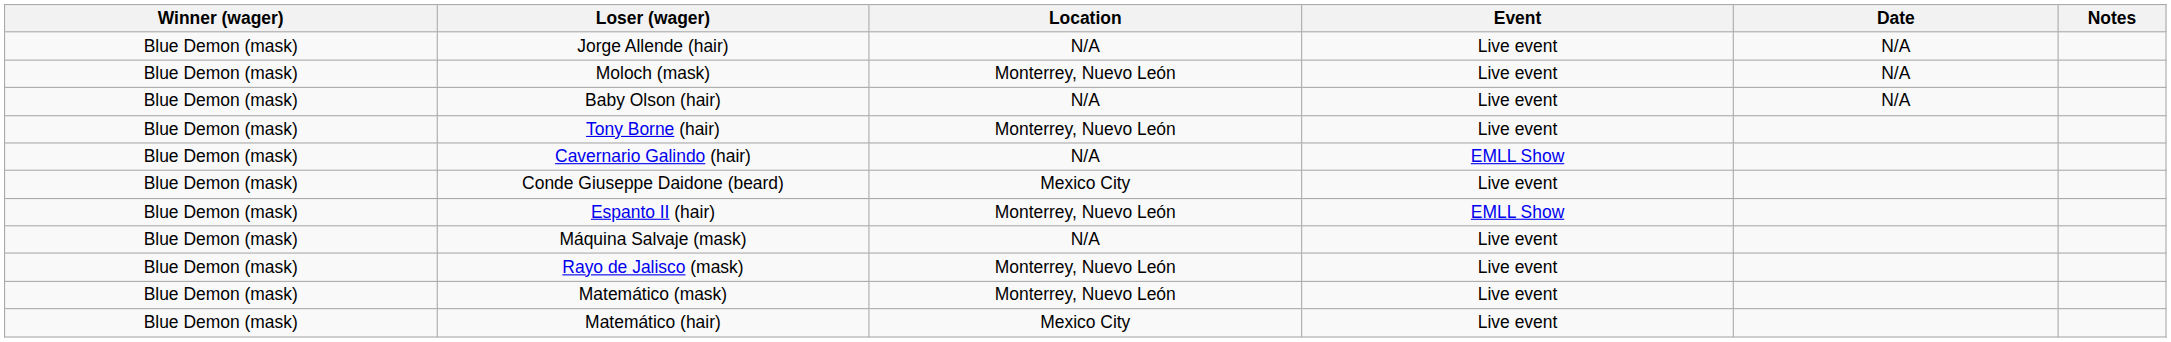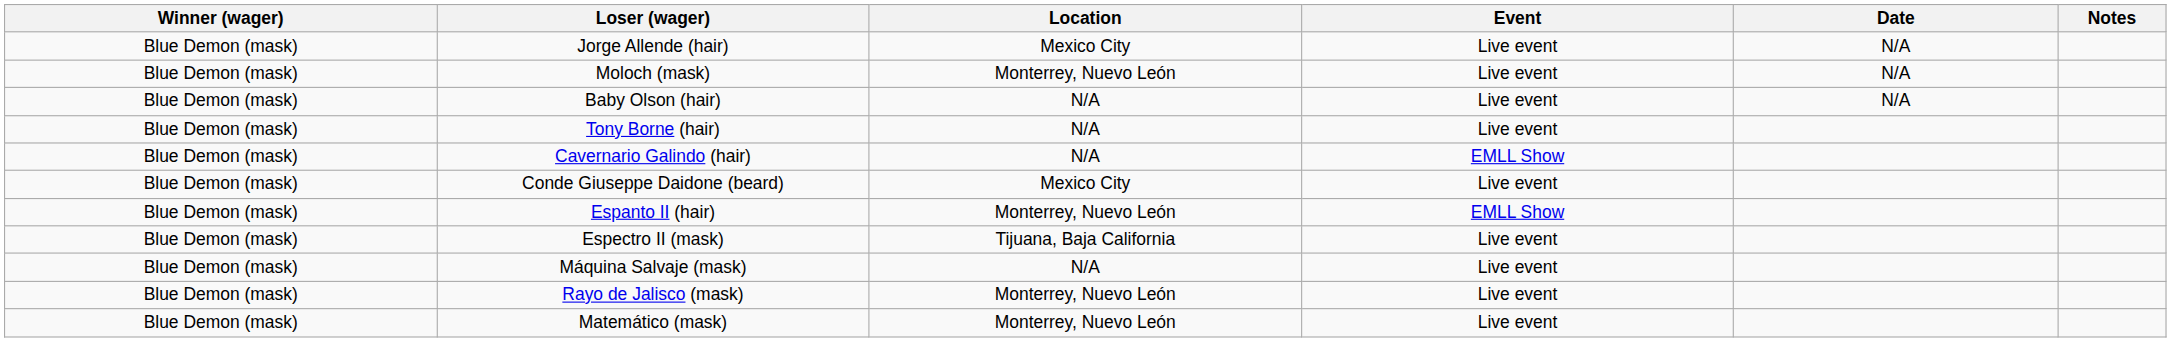Jorge Allende (hair) | Location: N/A -> Mexico City
Tony Borne (hair) | Location: Monterrey, Nuevo León -> N/A
+ row: Blue Demon (mask) | Espectro II (mask) | Tijuana, Baja California | Live event
- row: Blue Demon (mask) | Matemático (hair) | Mexico City | Live event
